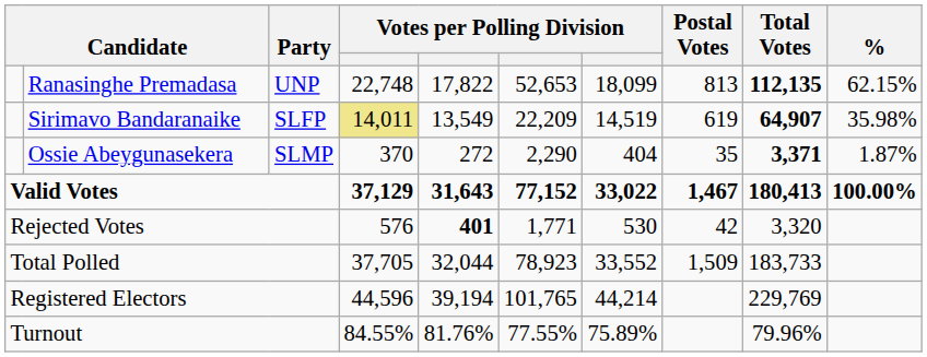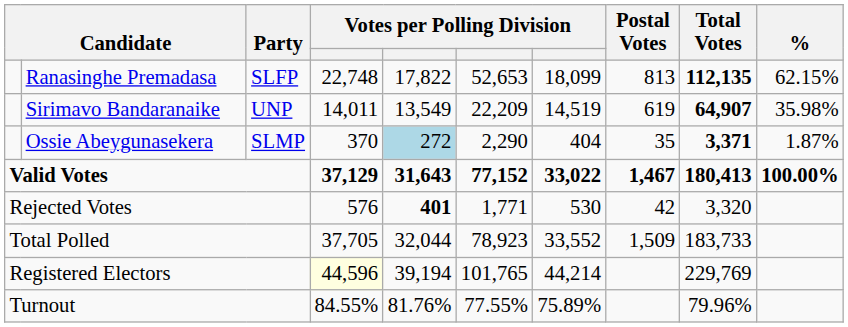Ranasinghe Premadasa | Party: UNP -> SLFP
Sirimavo Bandaranaike | Party: SLFP -> UNP
Sirimavo Bandaranaike | column 4: khaki background -> no background
Ossie Abeygunasekera | column 5: no background -> lightblue background
Registered Electors | column 4: no background -> lightyellow background
